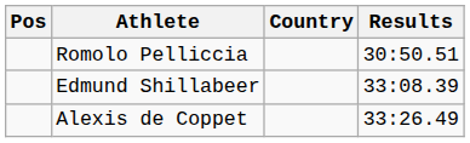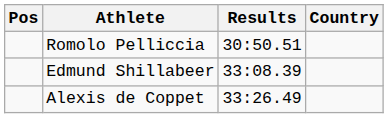columns swapped: Country <-> Results
